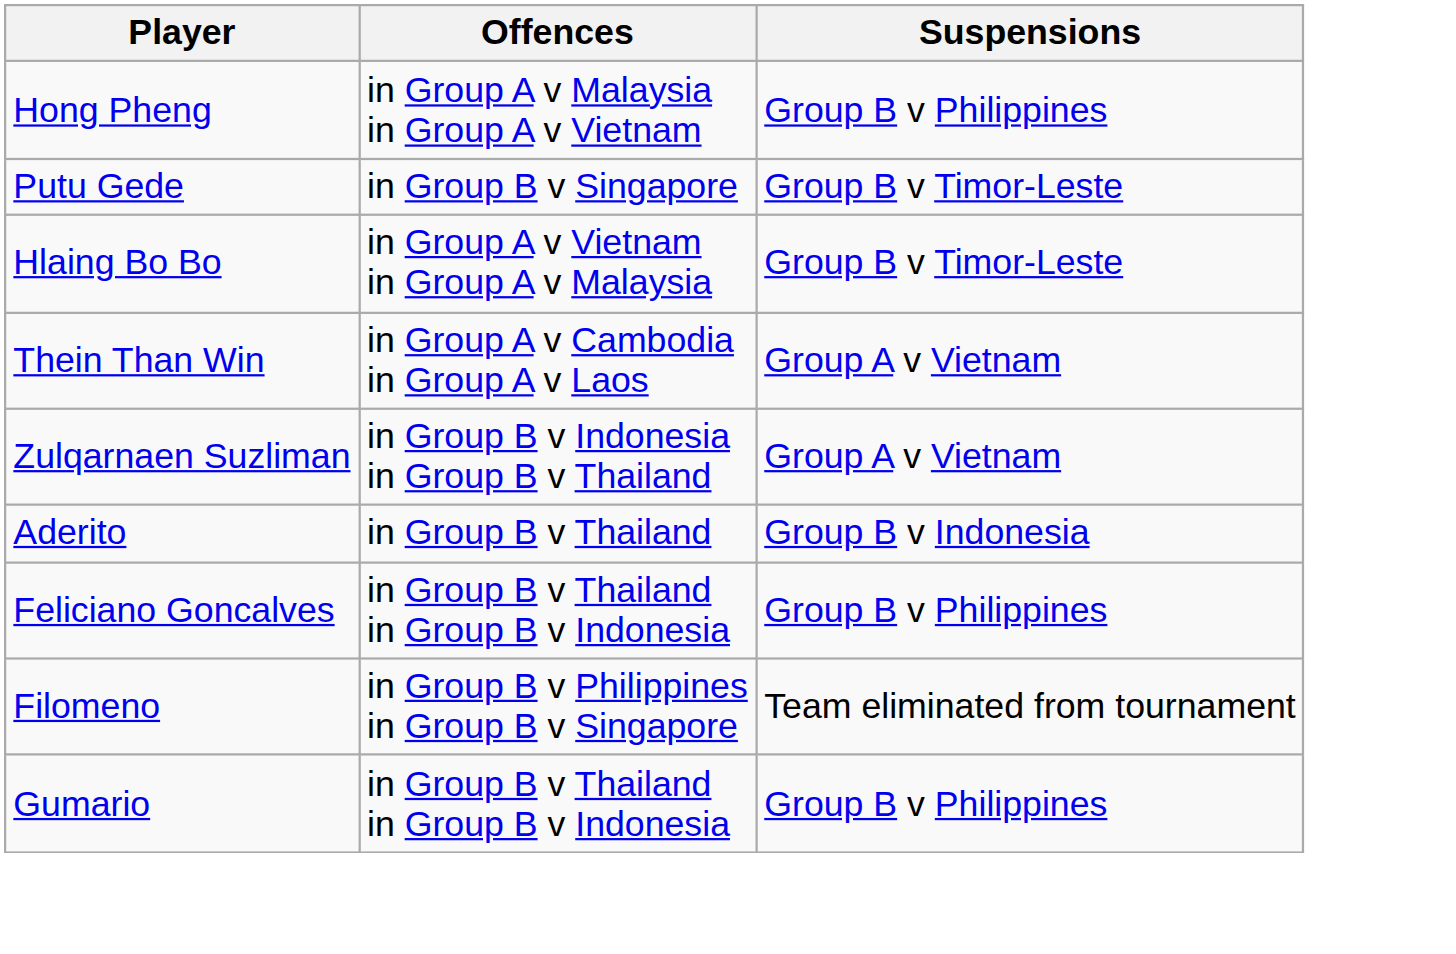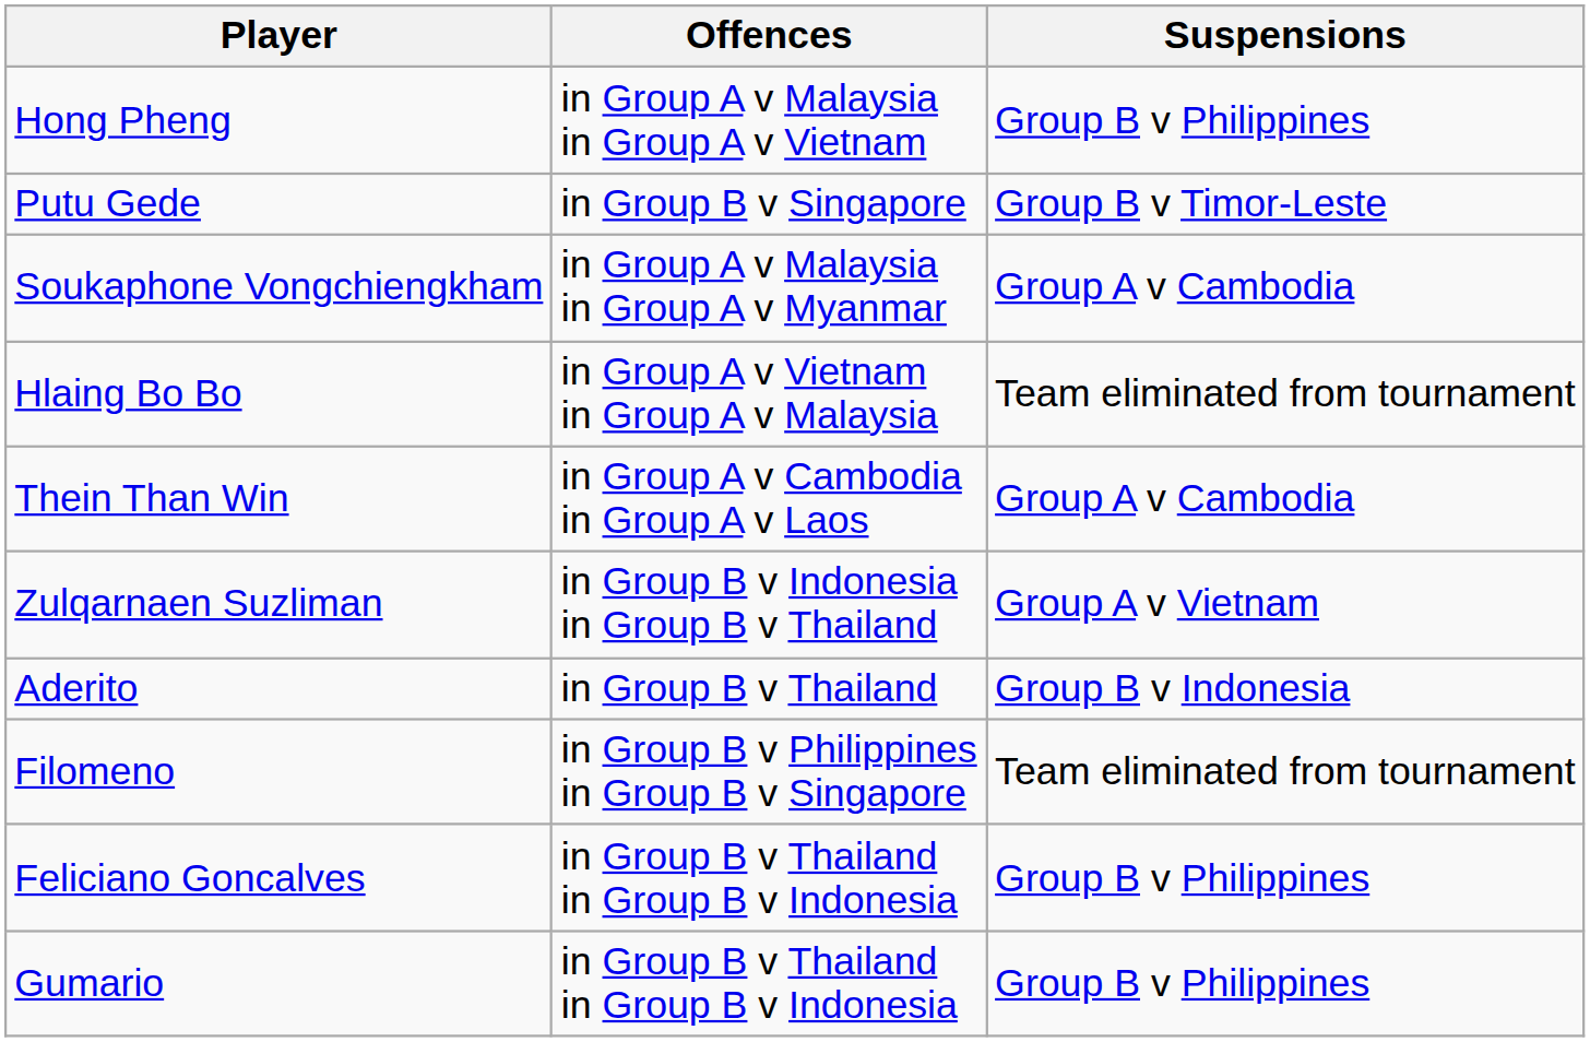+ row: Soukaphone Vongchiengkham | in Group A v Malaysia in Group A v Myanmar | Group A v Cambodia
Hlaing Bo Bo | Suspensions: Group B v Timor-Leste -> Team eliminated from tournament
Thein Than Win | Suspensions: Group A v Vietnam -> Group A v Cambodia
rows swapped: Feliciano Goncalves <-> Filomeno
